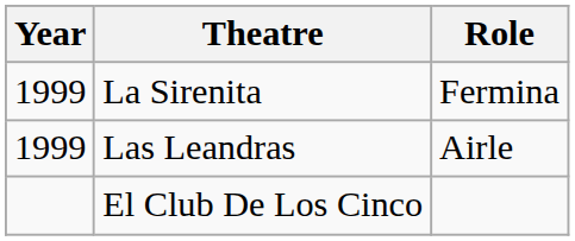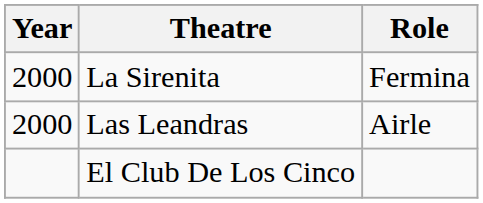La Sirenita | Year: 1999 -> 2000
Las Leandras | Year: 1999 -> 2000
